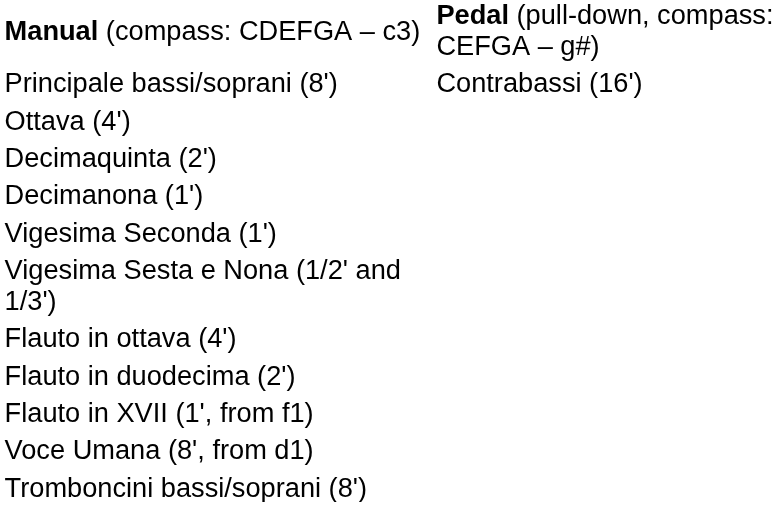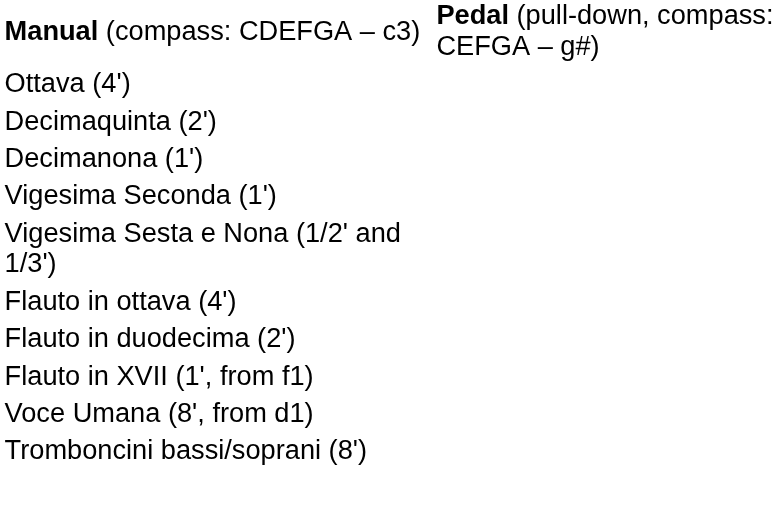- row: Principale bassi/soprani (8') | Contrabassi (16')
